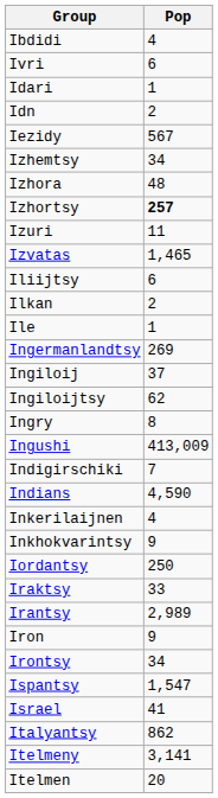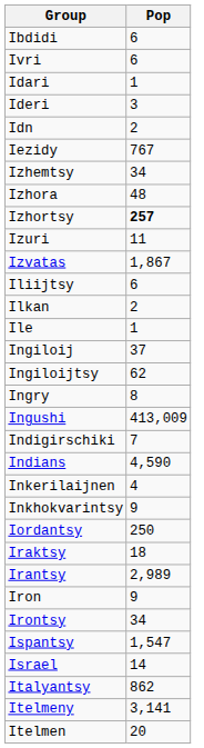Ibdidi | Pop: 4 -> 6
+ row: Ideri | 3
Iezidy | Pop: 567 -> 767
Izvatas | Pop: 1,465 -> 1,867
- row: Ingermanlandtsy | 269
Iraktsy | Pop: 33 -> 18
Israel | Pop: 41 -> 14
